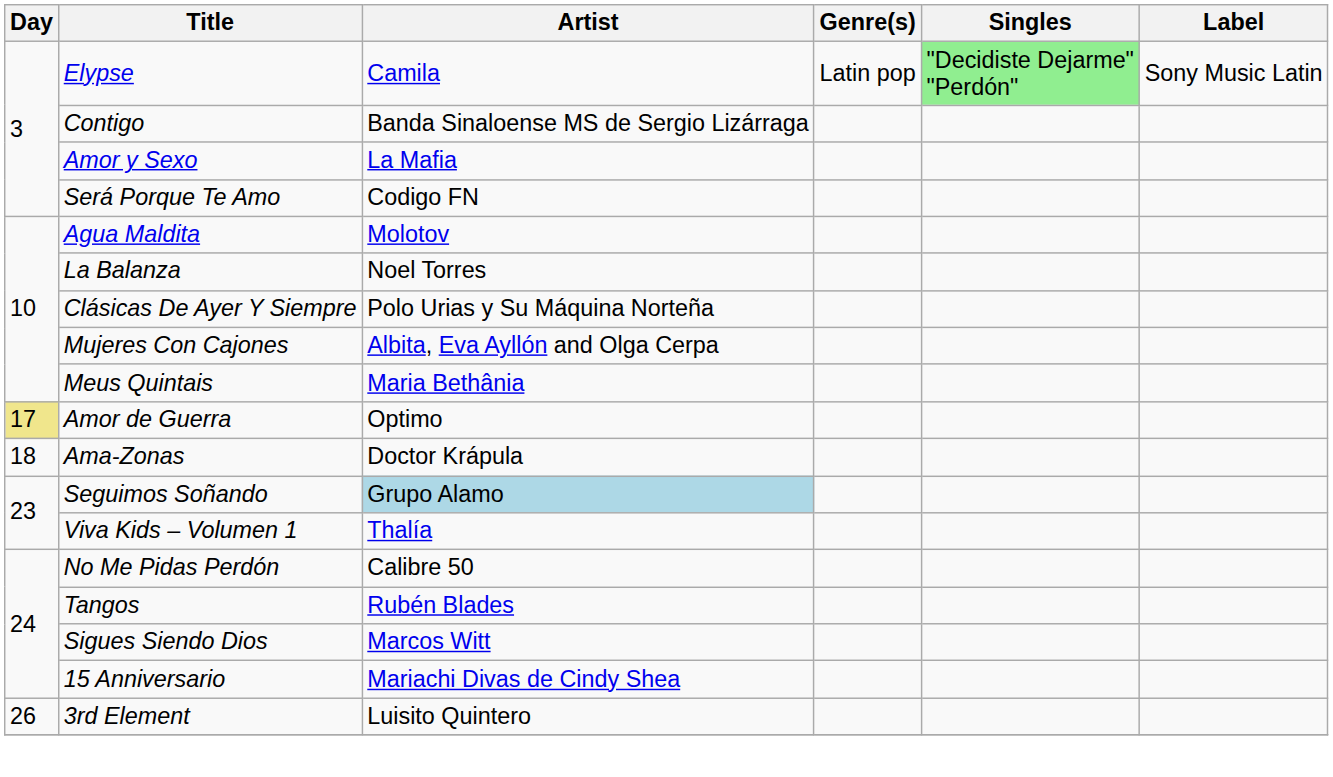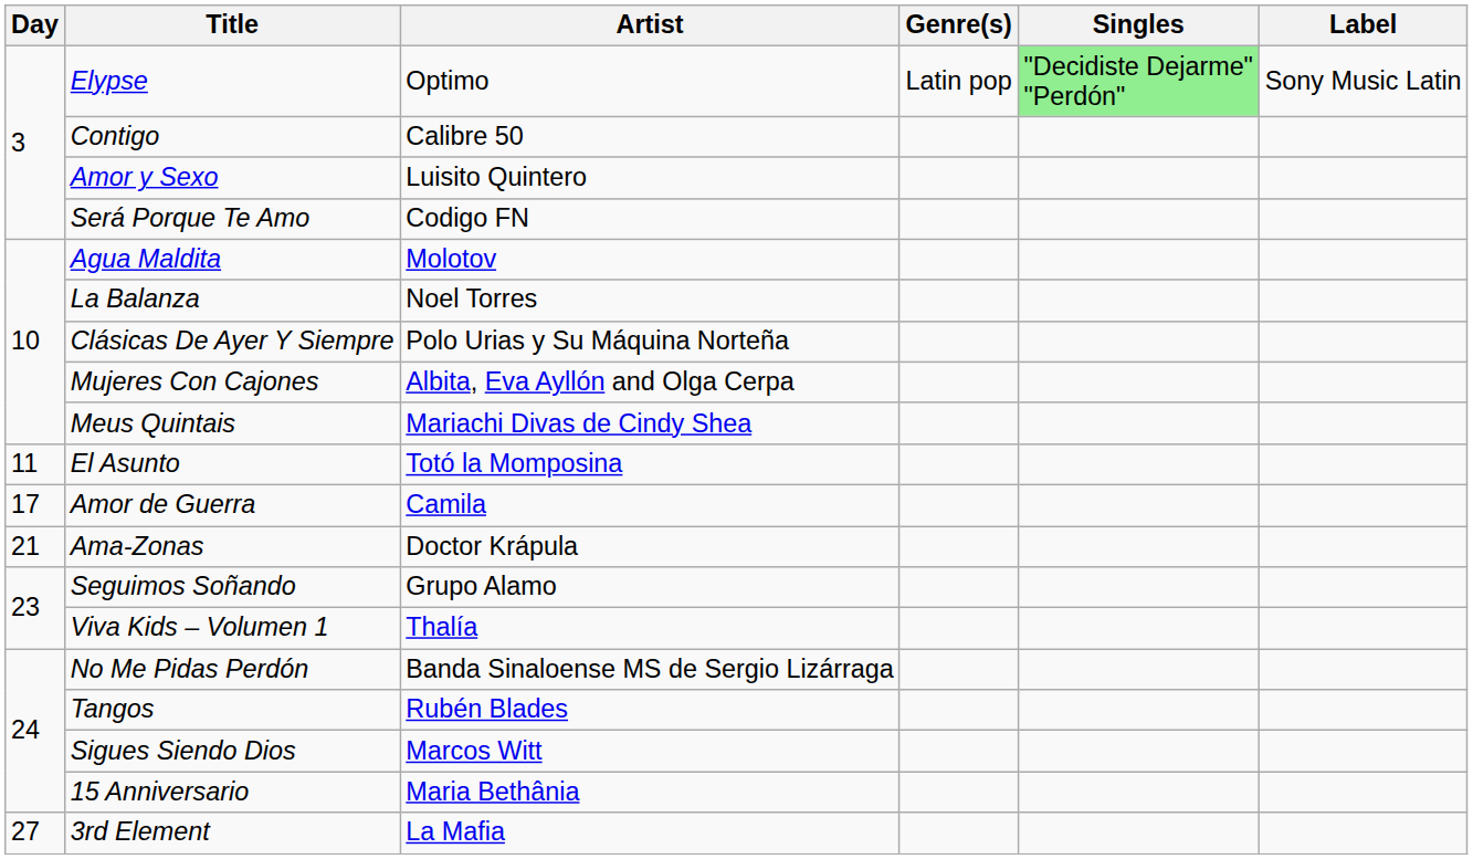Elypse | Artist: Camila -> Optimo
Contigo | Artist: Banda Sinaloense MS de Sergio Lizárraga -> Calibre 50
Amor y Sexo | Artist: La Mafia -> Luisito Quintero
Meus Quintais | Artist: Maria Bethânia -> Mariachi Divas de Cindy Shea
+ row: 11 | El Asunto | Totó la Momposina
Amor de Guerra | Day: khaki background -> no background
Amor de Guerra | Artist: Optimo -> Camila
Ama-Zonas | Day: 18 -> 21
Seguimos Soñando | Artist: lightblue background -> no background
No Me Pidas Perdón | Artist: Calibre 50 -> Banda Sinaloense MS de Sergio Lizárraga
15 Anniversario | Artist: Mariachi Divas de Cindy Shea -> Maria Bethânia
3rd Element | Day: 26 -> 27
3rd Element | Artist: Luisito Quintero -> La Mafia
